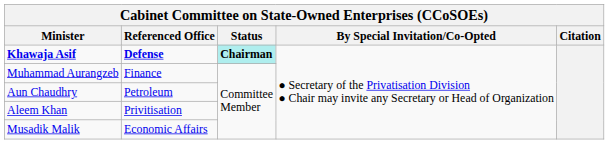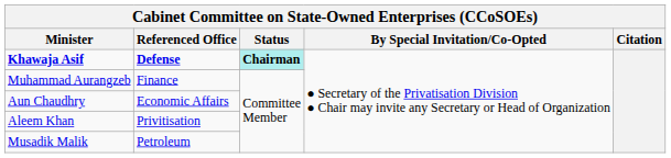Aun Chaudhry | Referenced Office: Petroleum -> Economic Affairs
Musadik Malik | Referenced Office: Economic Affairs -> Petroleum
